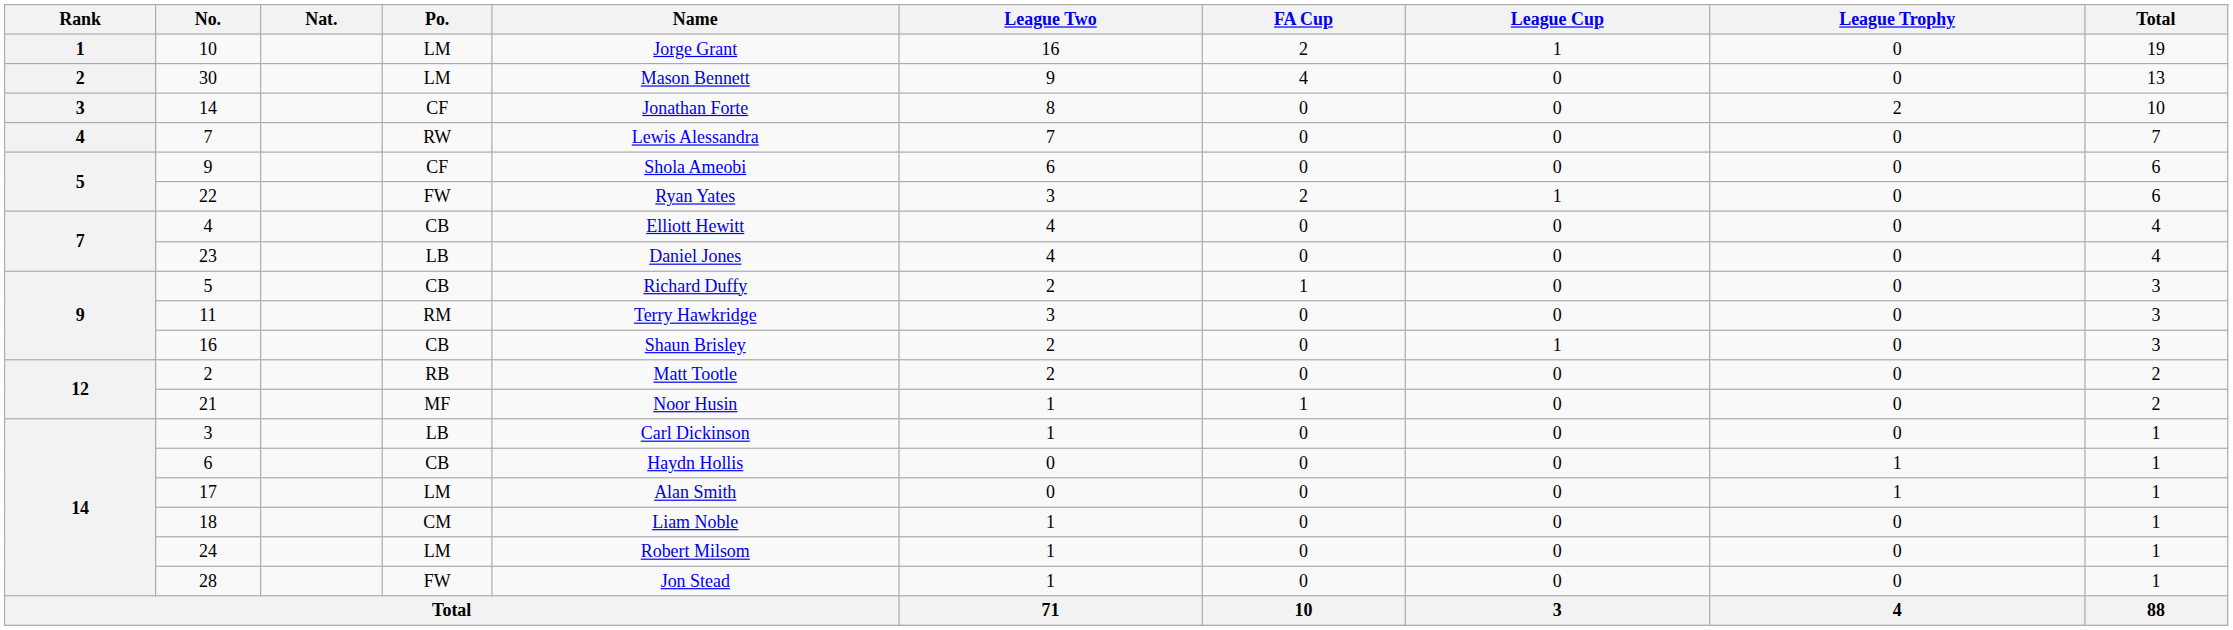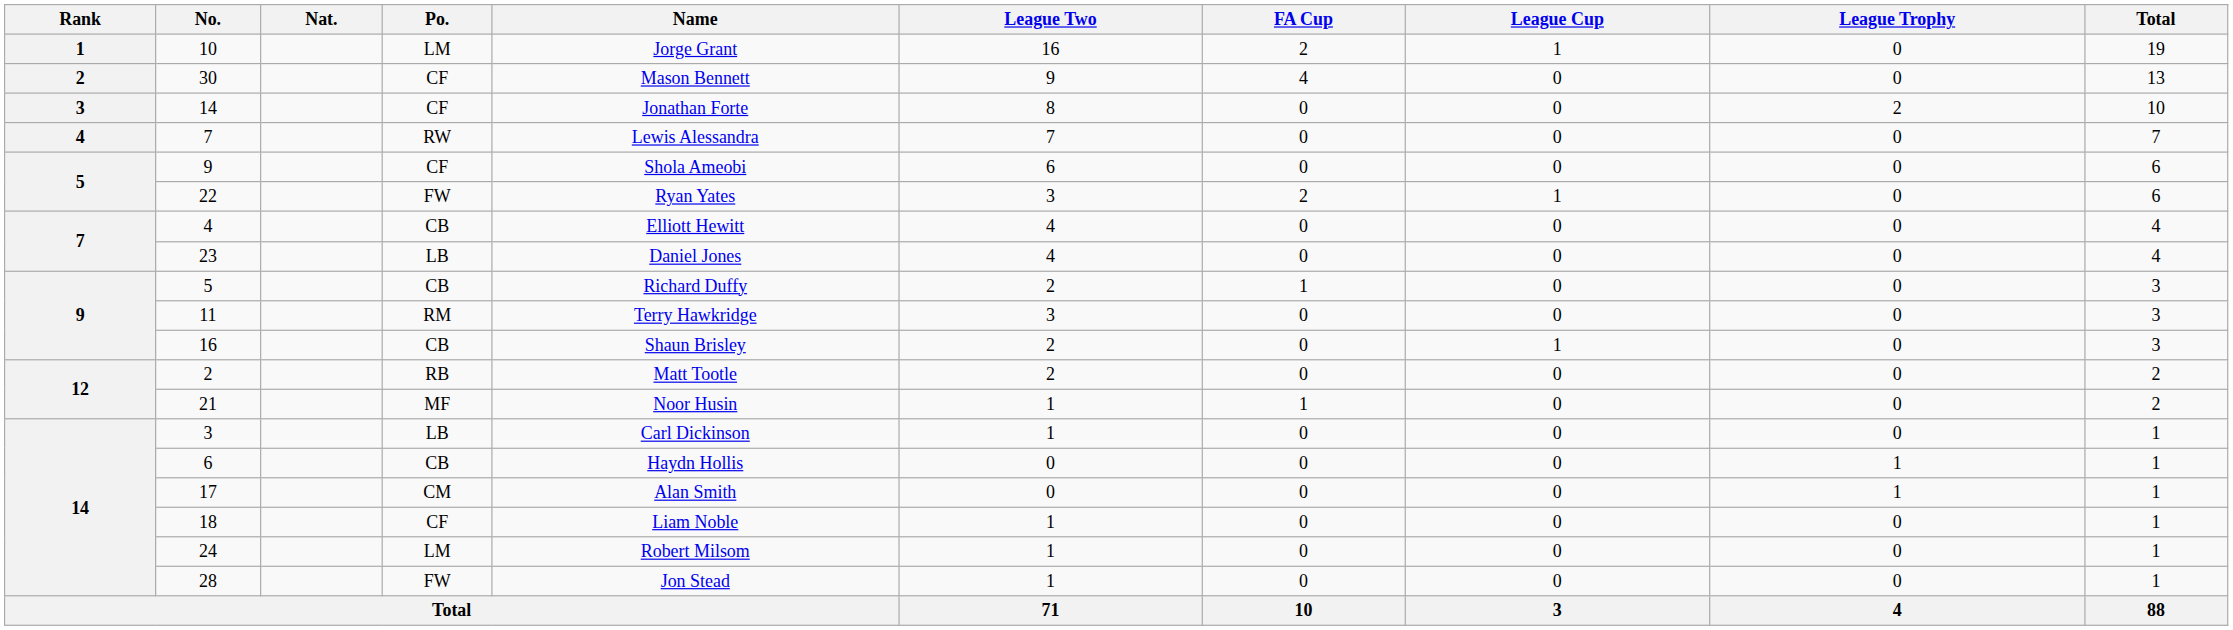30 | Po.: LM -> CF
17 | Po.: LM -> CM
18 | Po.: CM -> CF
